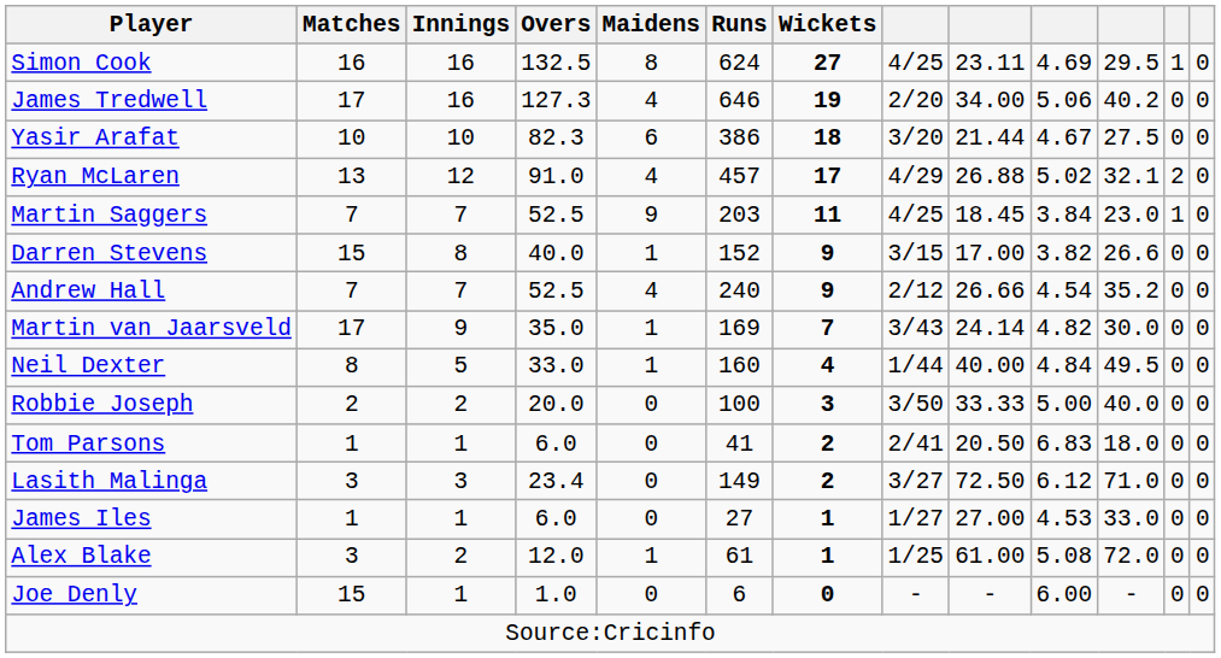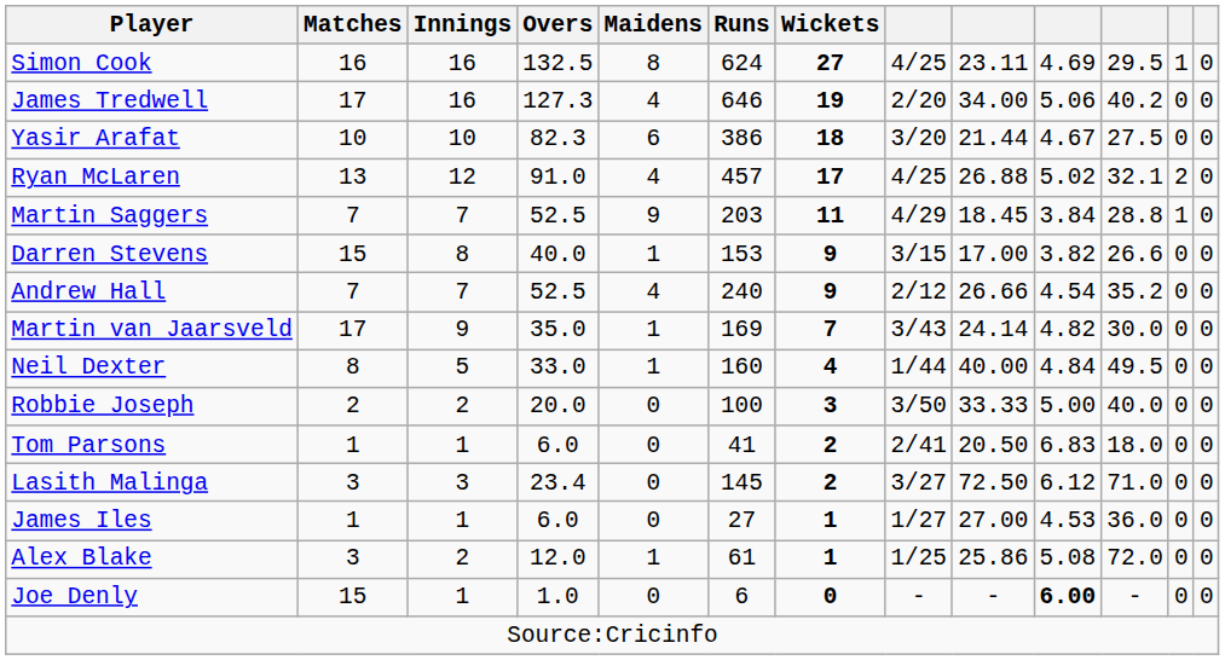Ryan McLaren | column 8: 4/29 -> 4/25
Martin Saggers | column 8: 4/25 -> 4/29
Martin Saggers | column 11: 23.0 -> 28.8
Darren Stevens | Runs: 152 -> 153
Lasith Malinga | Runs: 149 -> 145
James Iles | column 11: 33.0 -> 36.0
Alex Blake | column 9: 61.00 -> 25.86
Joe Denly | column 10: normal -> bold
